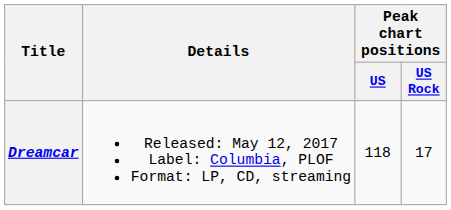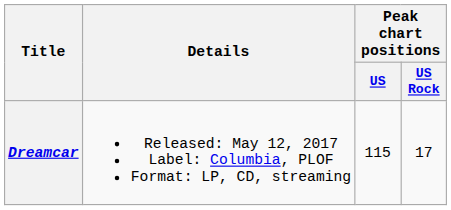Dreamcar | Peak chart positions / US: 118 -> 115
